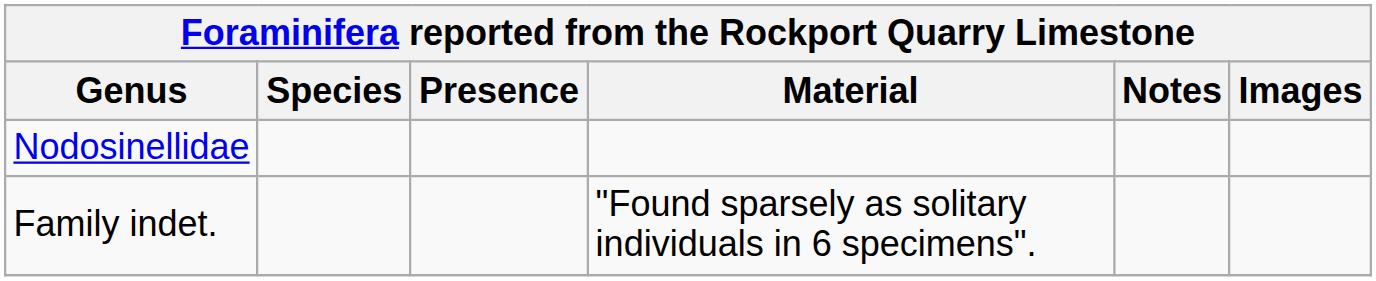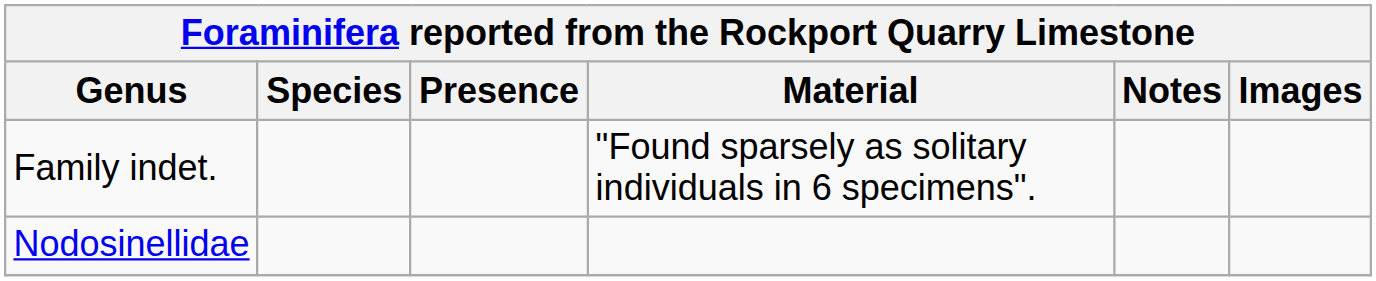rows swapped: Family indet. <-> Nodosinellidae
